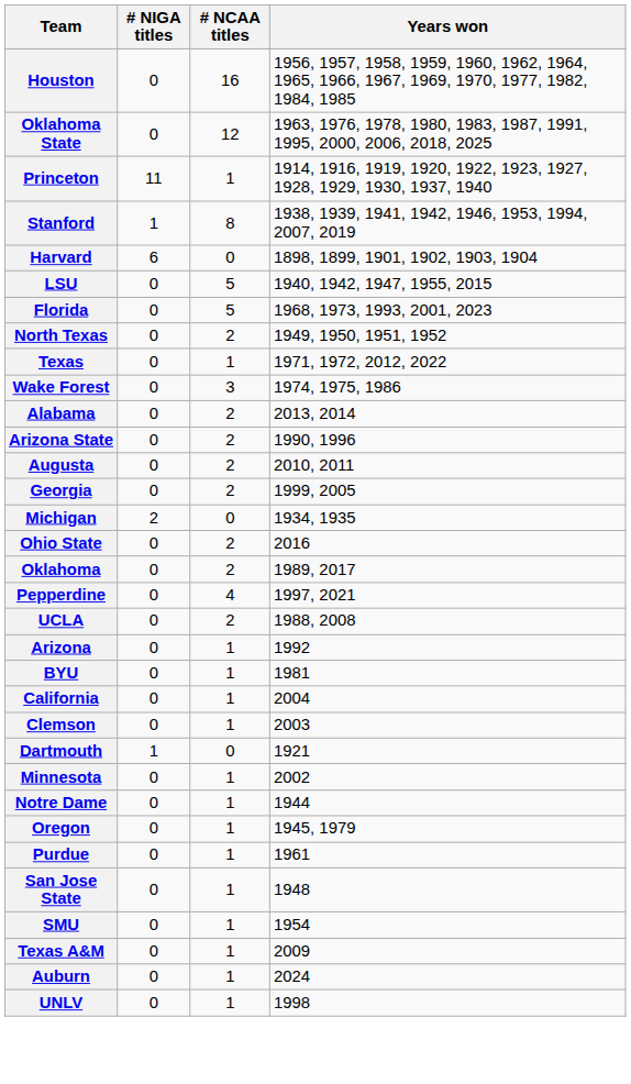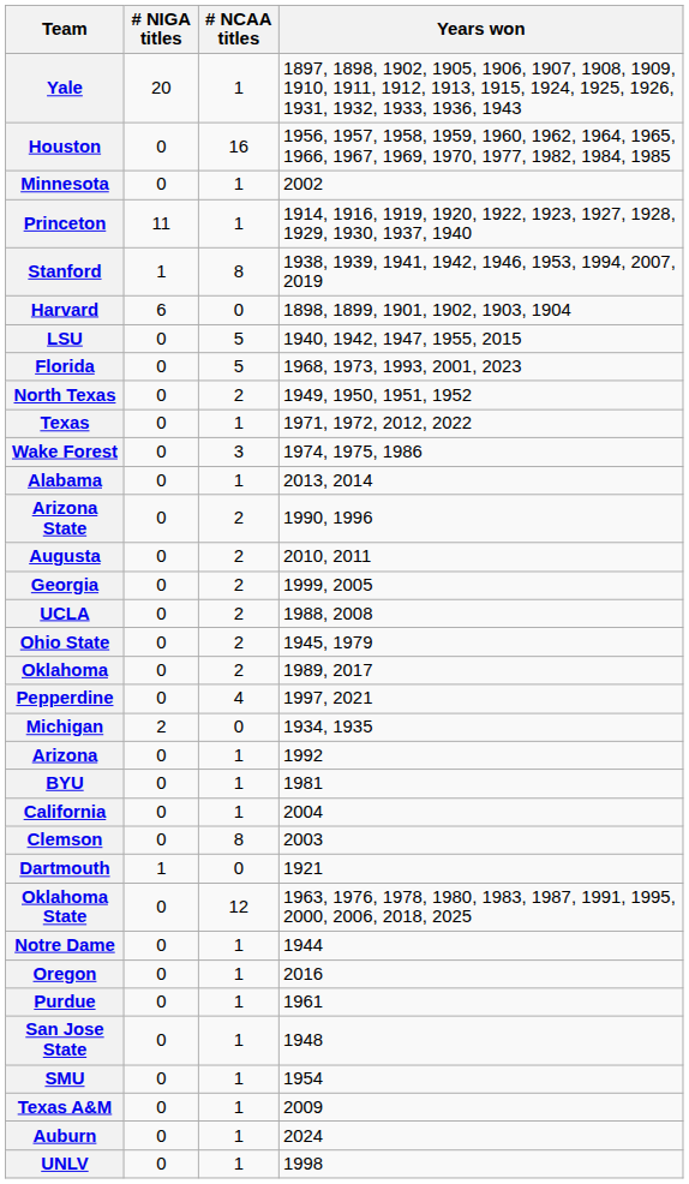+ row: Yale | 20 | 1 | 1897, 1898, 1902, 1905, 1906, 1907, 1908, 1909, 1910, 1911, 1912, 1913, 1915, 1924, 1925, 1926, 1931, 1932, 1933, 1936, 1943
rows swapped: Oklahoma State <-> Minnesota
Alabama | # NCAA titles: 2 -> 1
rows swapped: Michigan <-> UCLA
Ohio State | Years won: 2016 -> 1945, 1979
Clemson | # NCAA titles: 1 -> 8
Oregon | Years won: 1945, 1979 -> 2016
